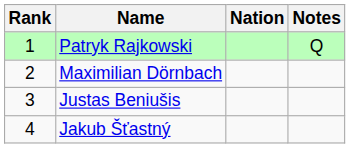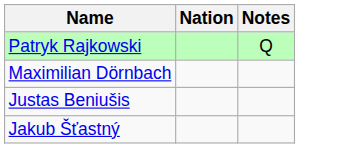- column: Rank | 1 | 2 | 3 | 4
